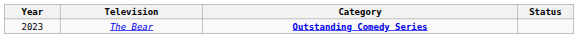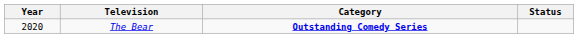The Bear | Year: 2023 -> 2020
